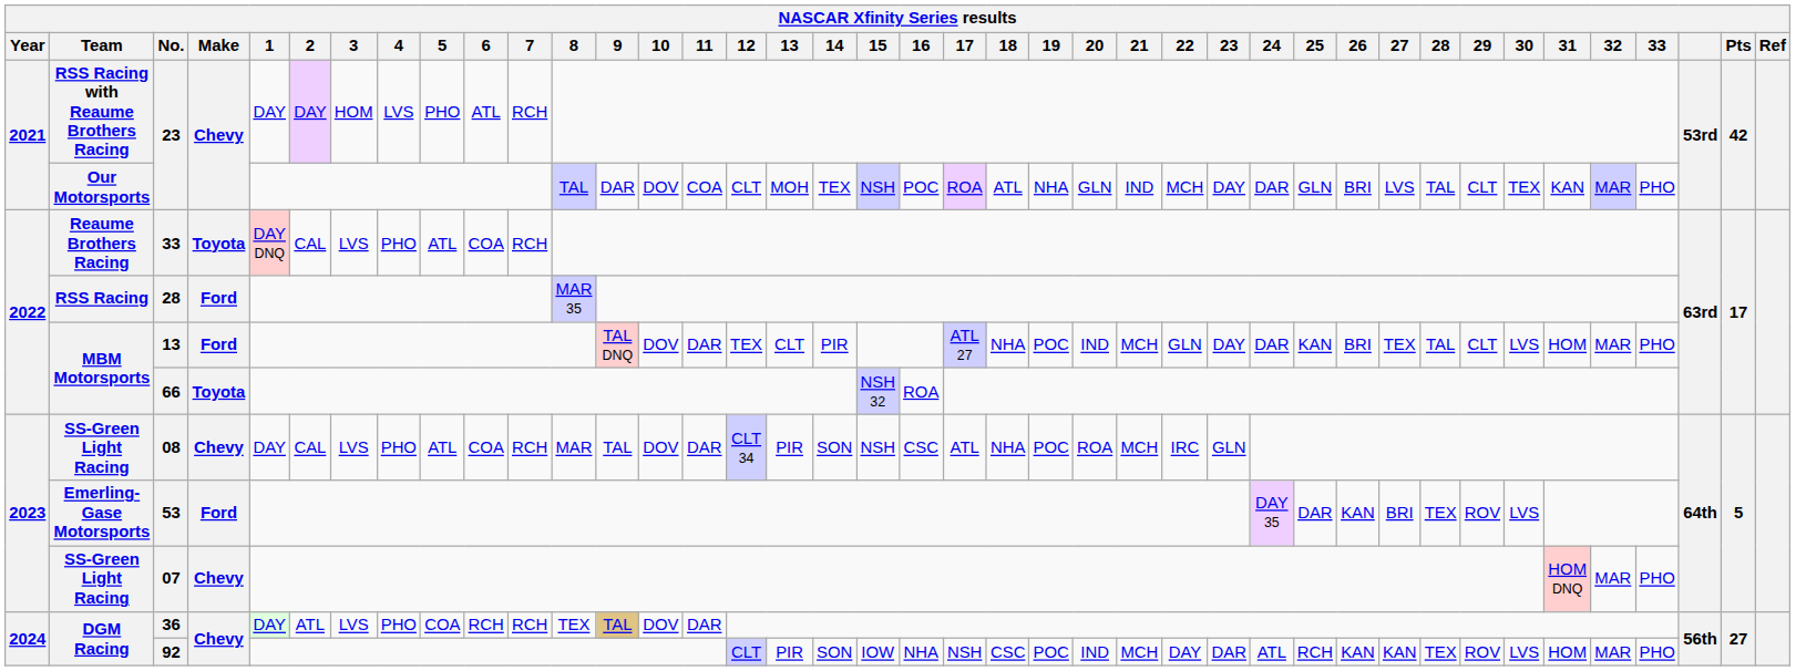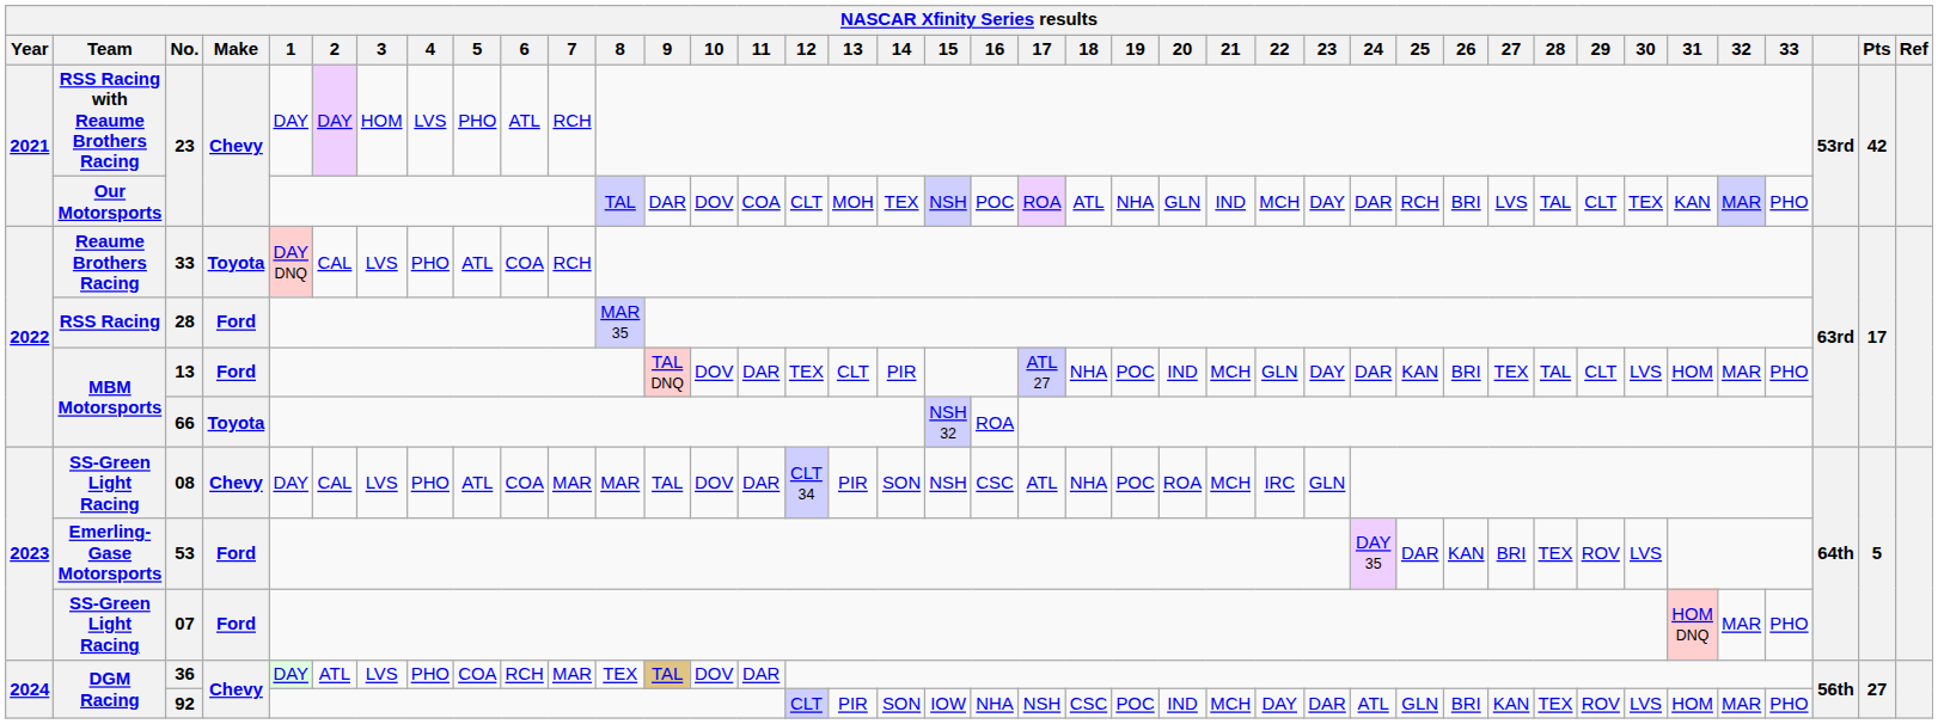Our Motorsports / 23 | 25: GLN -> RCH
08 | 7: RCH -> MAR
07 | Make: Chevy -> Ford
36 | 7: RCH -> MAR
92 | 25: RCH -> GLN
92 | 26: KAN -> BRI
